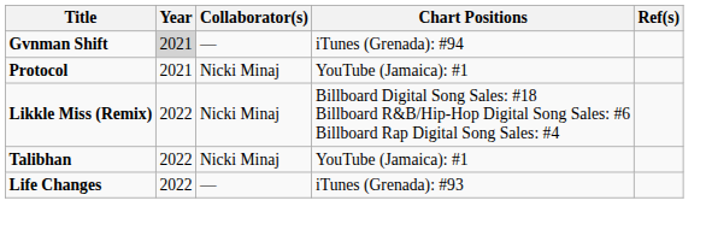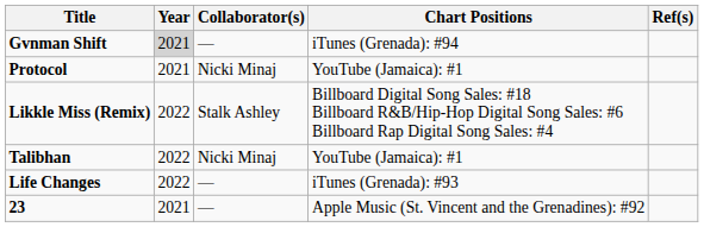Likkle Miss (Remix) | Collaborator(s): Nicki Minaj -> Stalk Ashley
+ row: 23 | 2021 | — | Apple Music (St. Vincent and the Grenadines): #92
